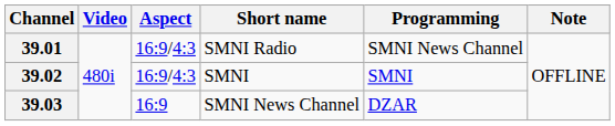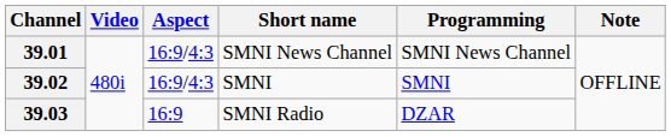39.01 | Short name: SMNI Radio -> SMNI News Channel
39.03 | Short name: SMNI News Channel -> SMNI Radio
